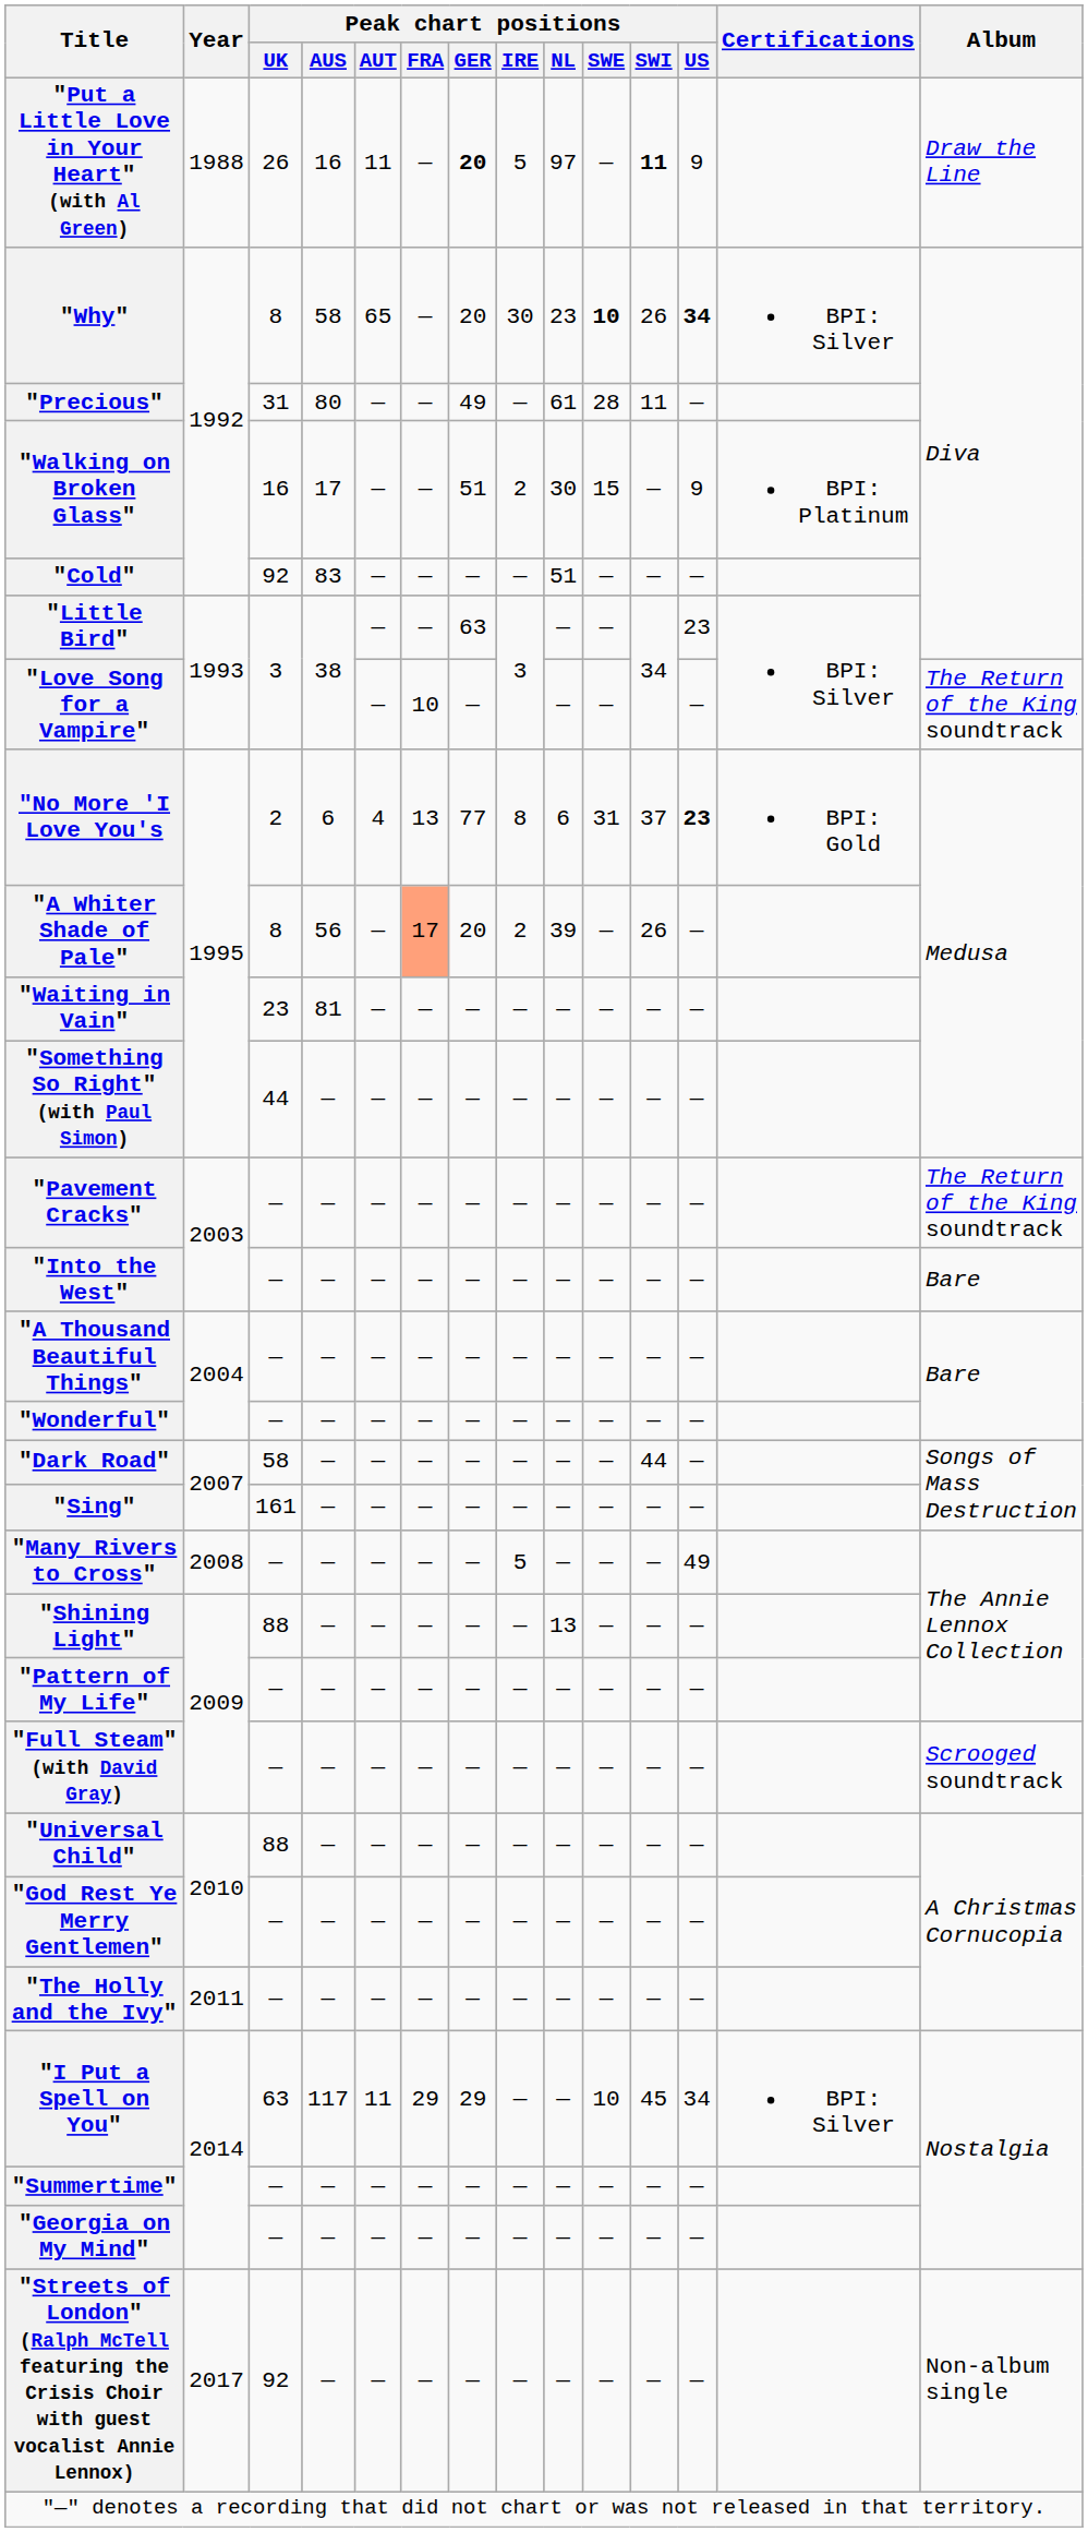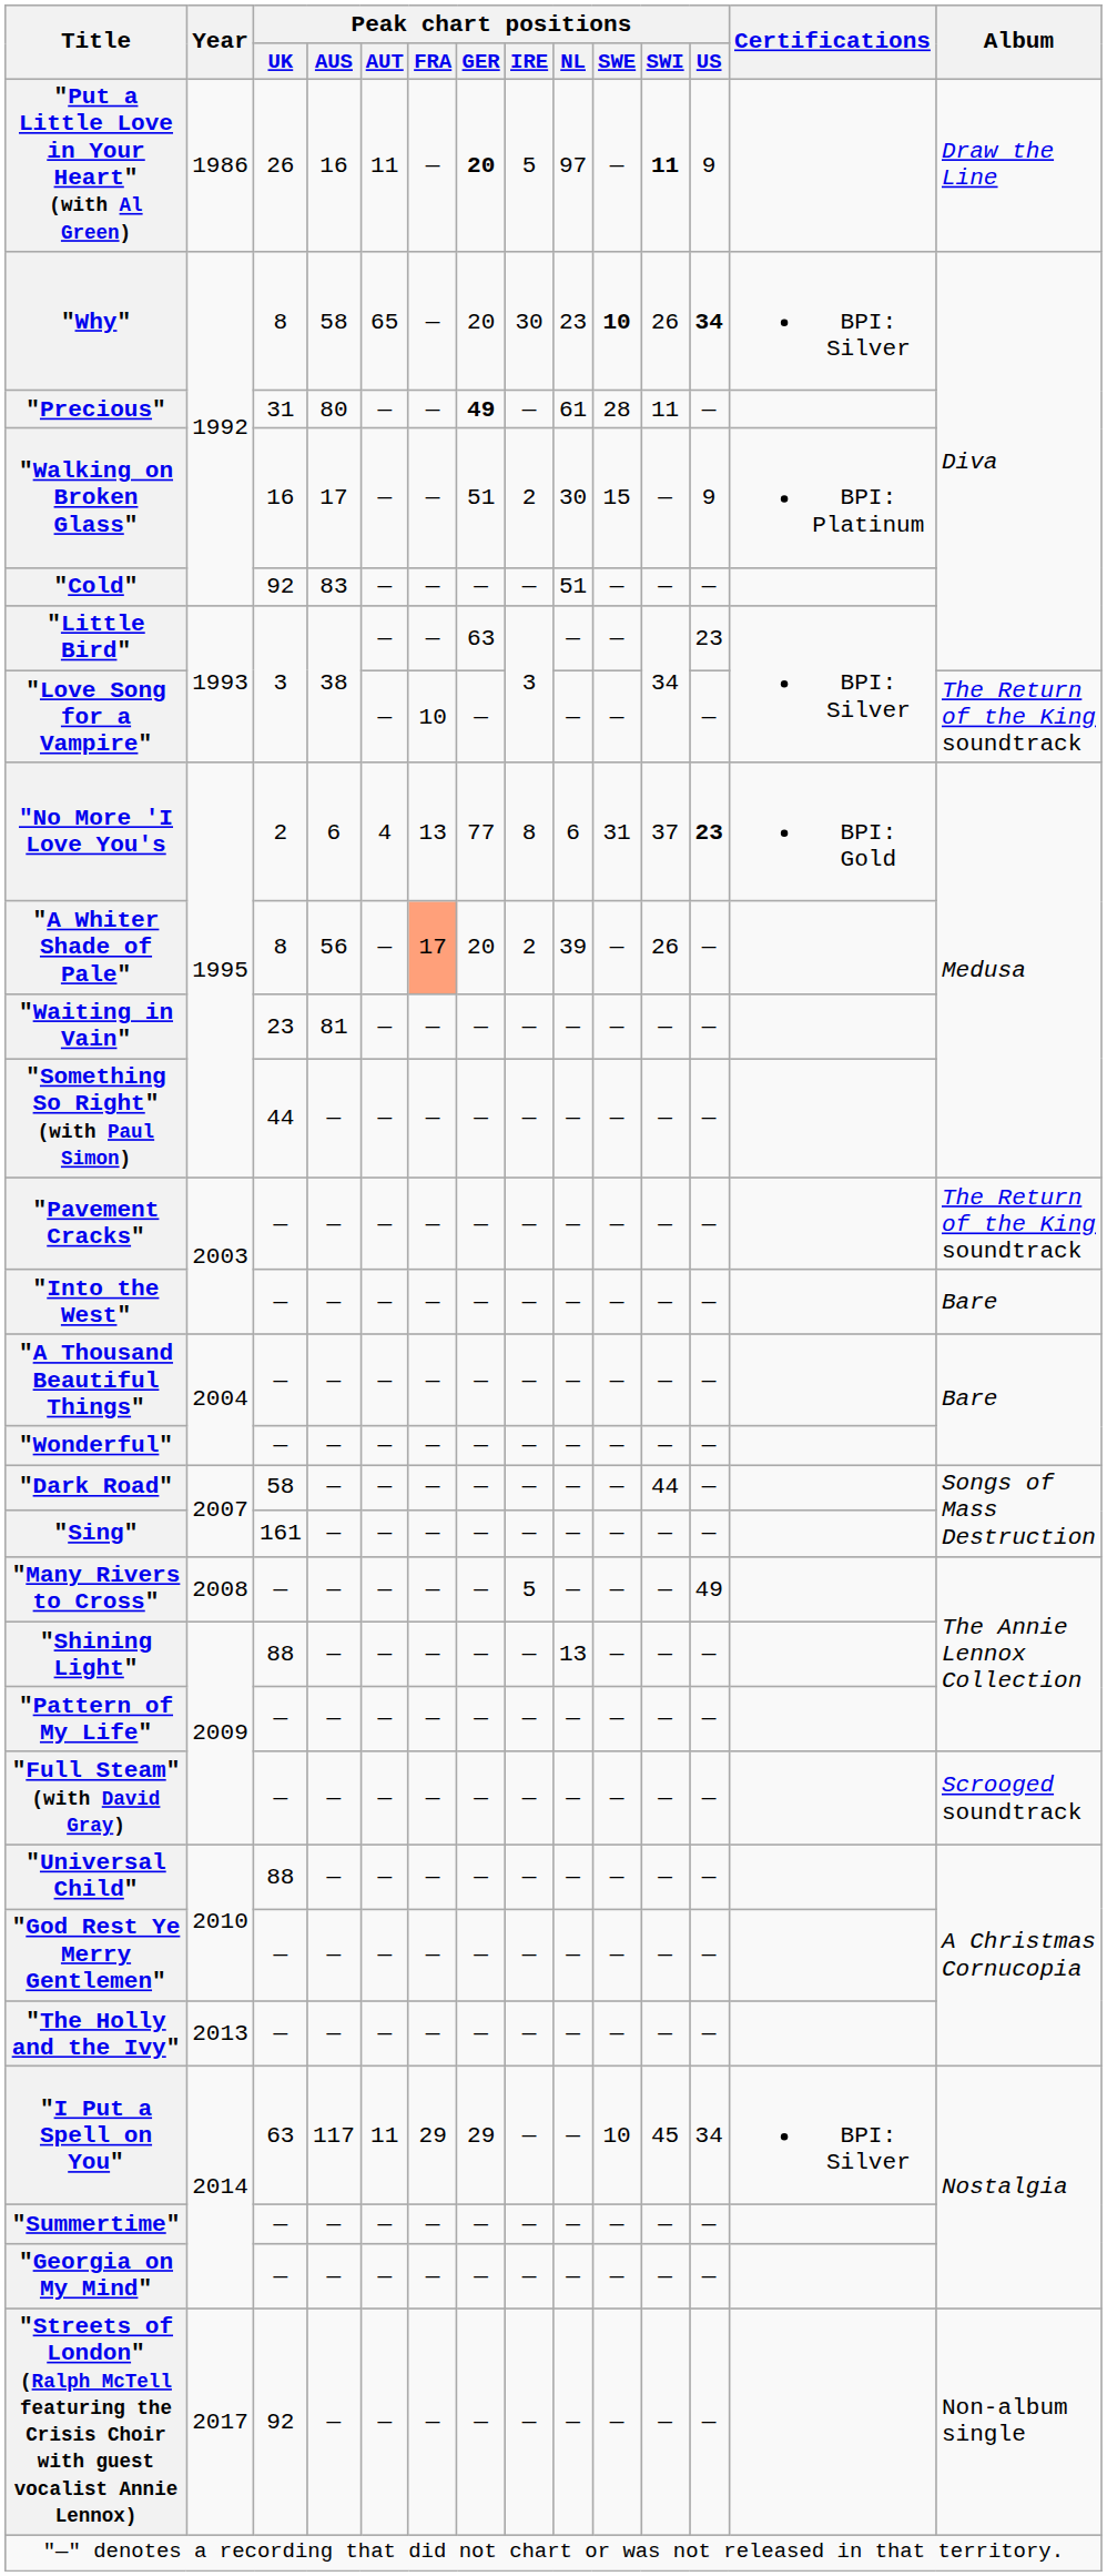"Put a Little Love in Your Heart" (with Al Green) | Year: 1988 -> 1986
"Precious" | Peak chart positions / GER: normal -> bold
"The Holly and the Ivy" | Year: 2011 -> 2013
